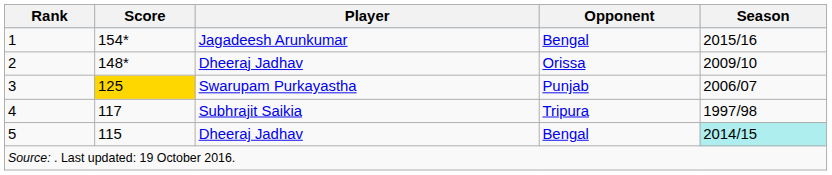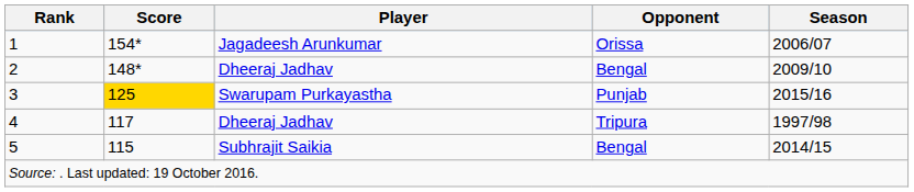1 | Opponent: Bengal -> Orissa
1 | Season: 2015/16 -> 2006/07
2 | Opponent: Orissa -> Bengal
3 | Season: 2006/07 -> 2015/16
4 | Player: Subhrajit Saikia -> Dheeraj Jadhav
5 | Player: Dheeraj Jadhav -> Subhrajit Saikia
5 | Season: paleturquoise background -> no background
